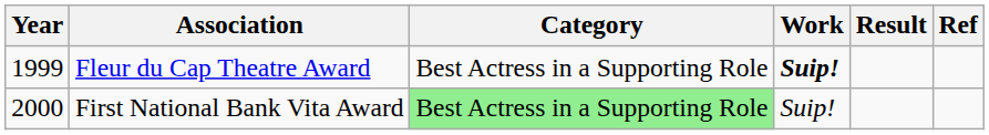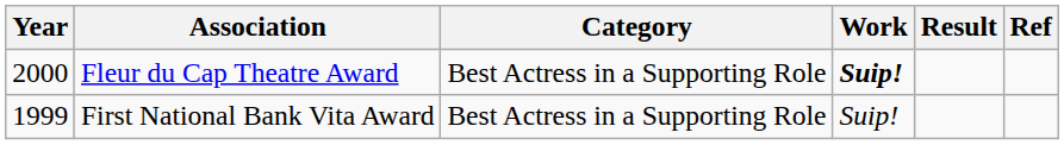Fleur du Cap Theatre Award | Year: 1999 -> 2000
First National Bank Vita Award | Year: 2000 -> 1999
First National Bank Vita Award | Category: lightgreen background -> no background
